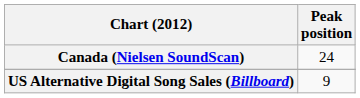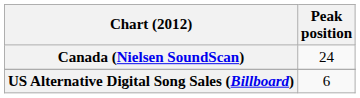US Alternative Digital Song Sales (Billboard) | Peak position: 9 -> 6
